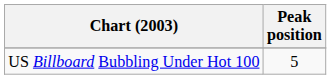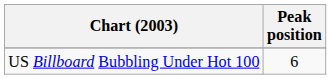US Billboard Bubbling Under Hot 100 | Peak position: 5 -> 6
